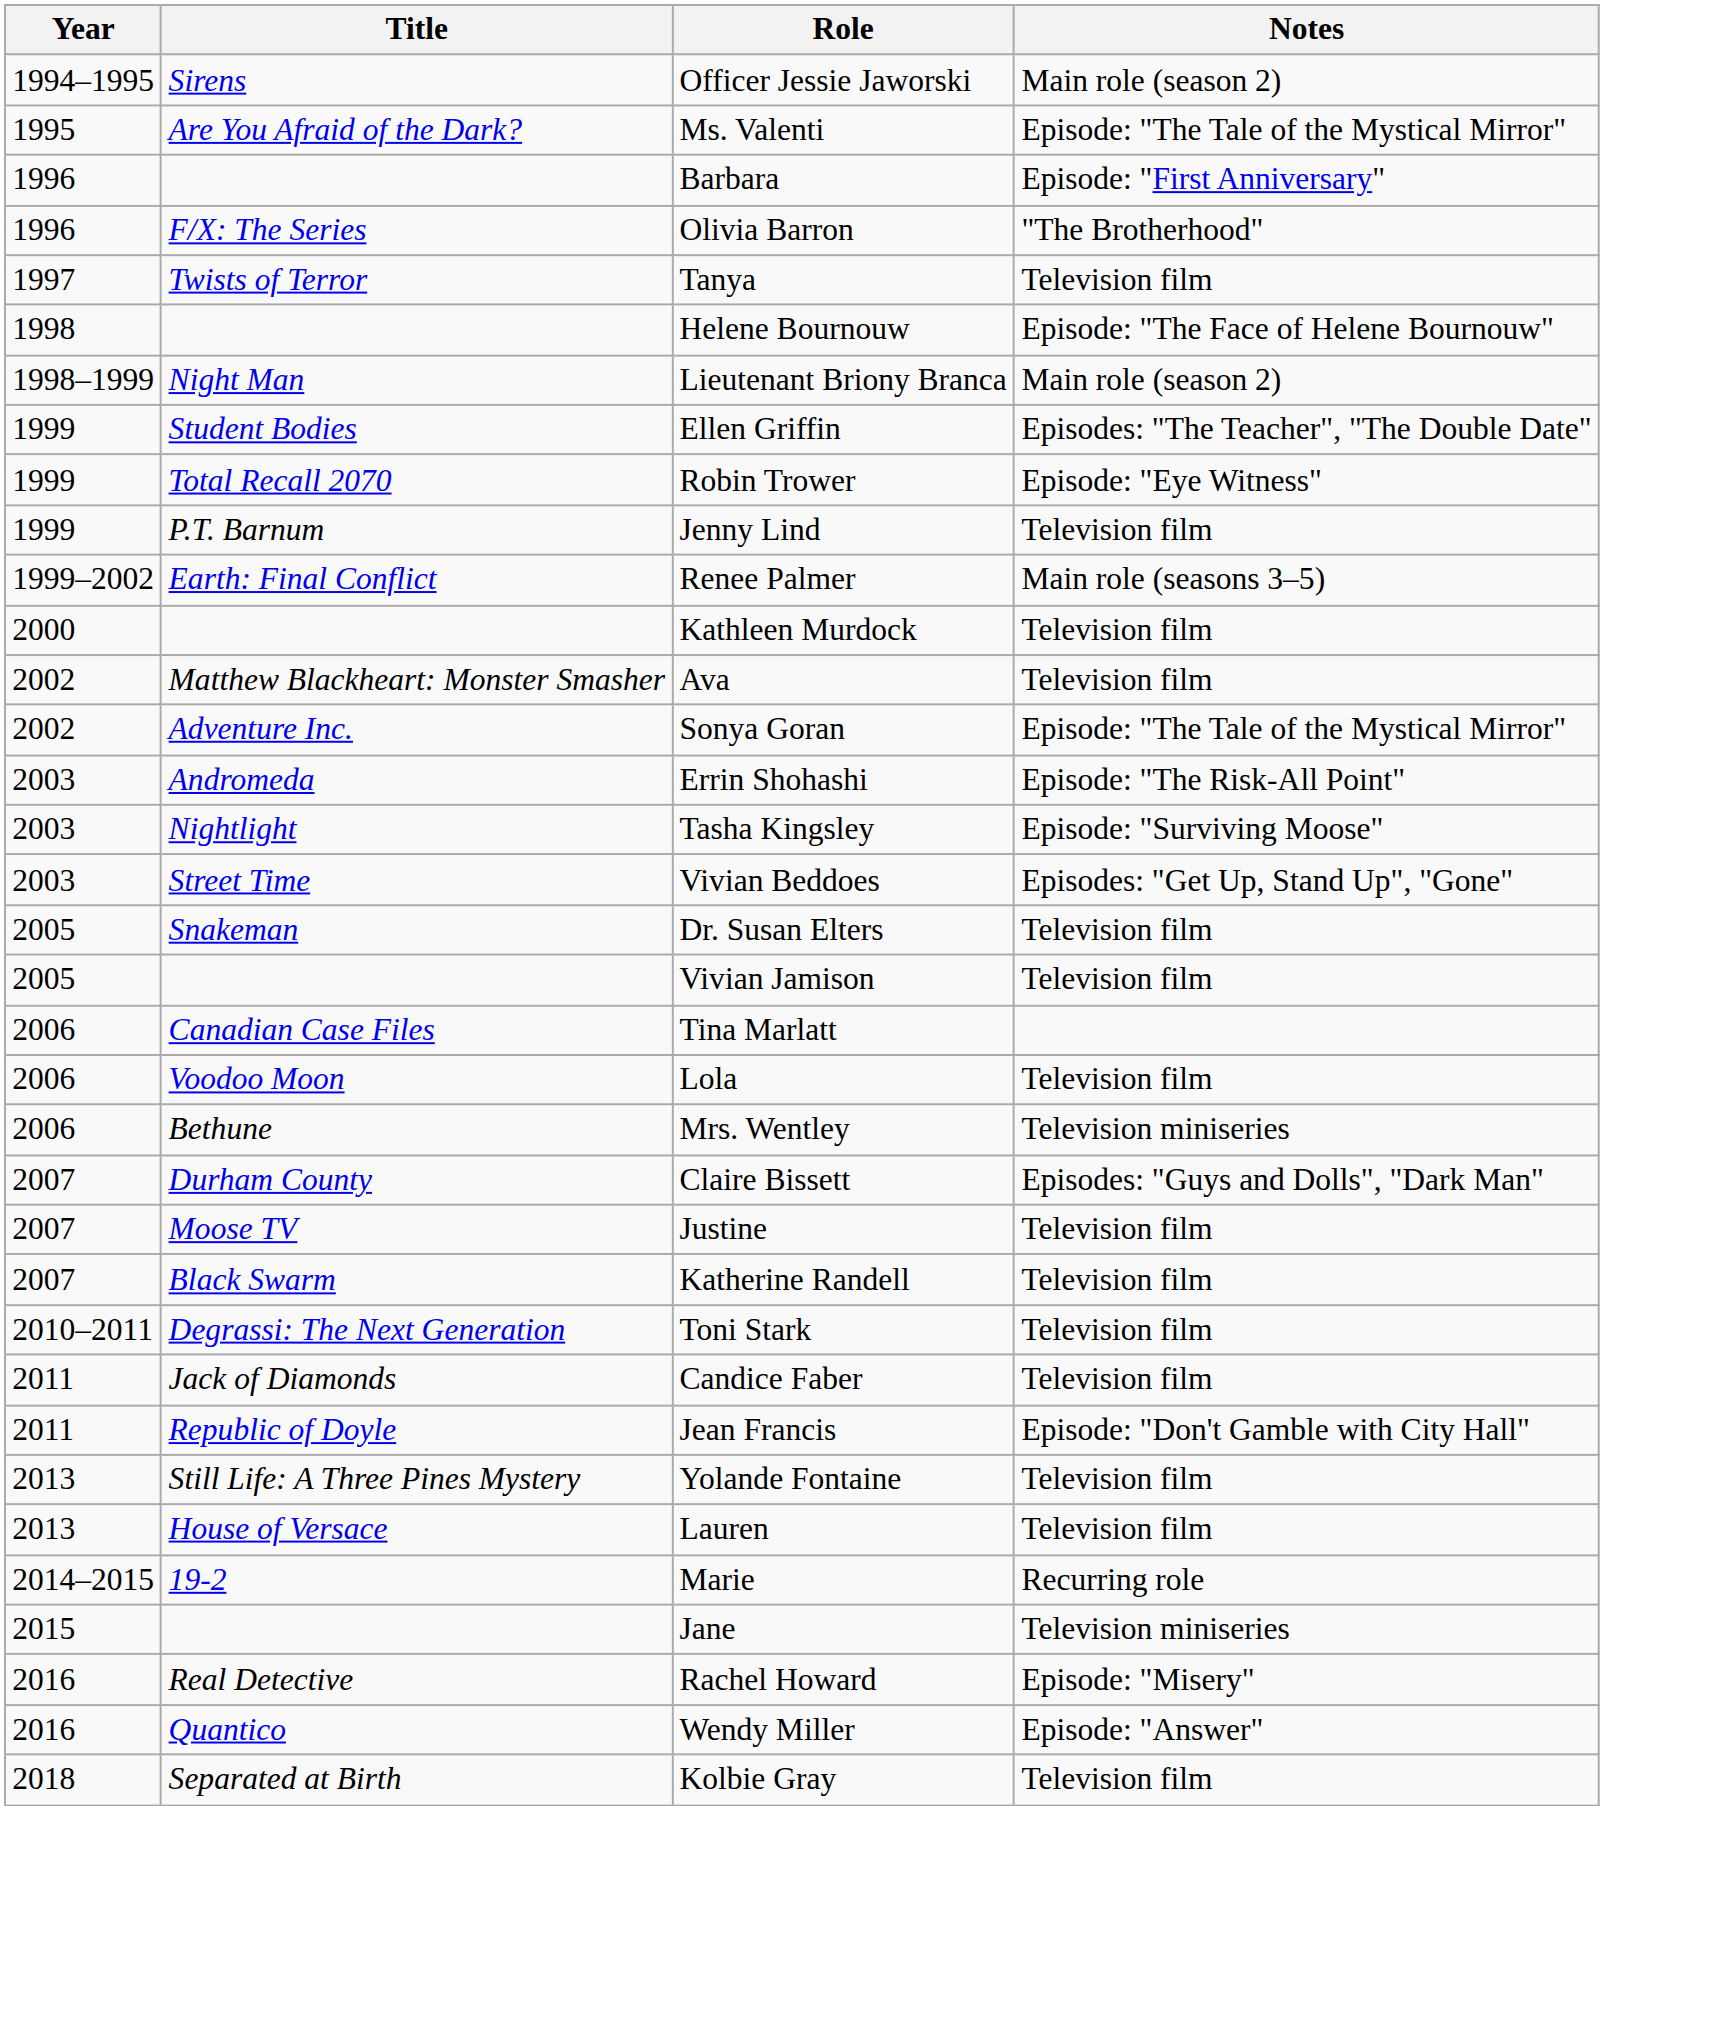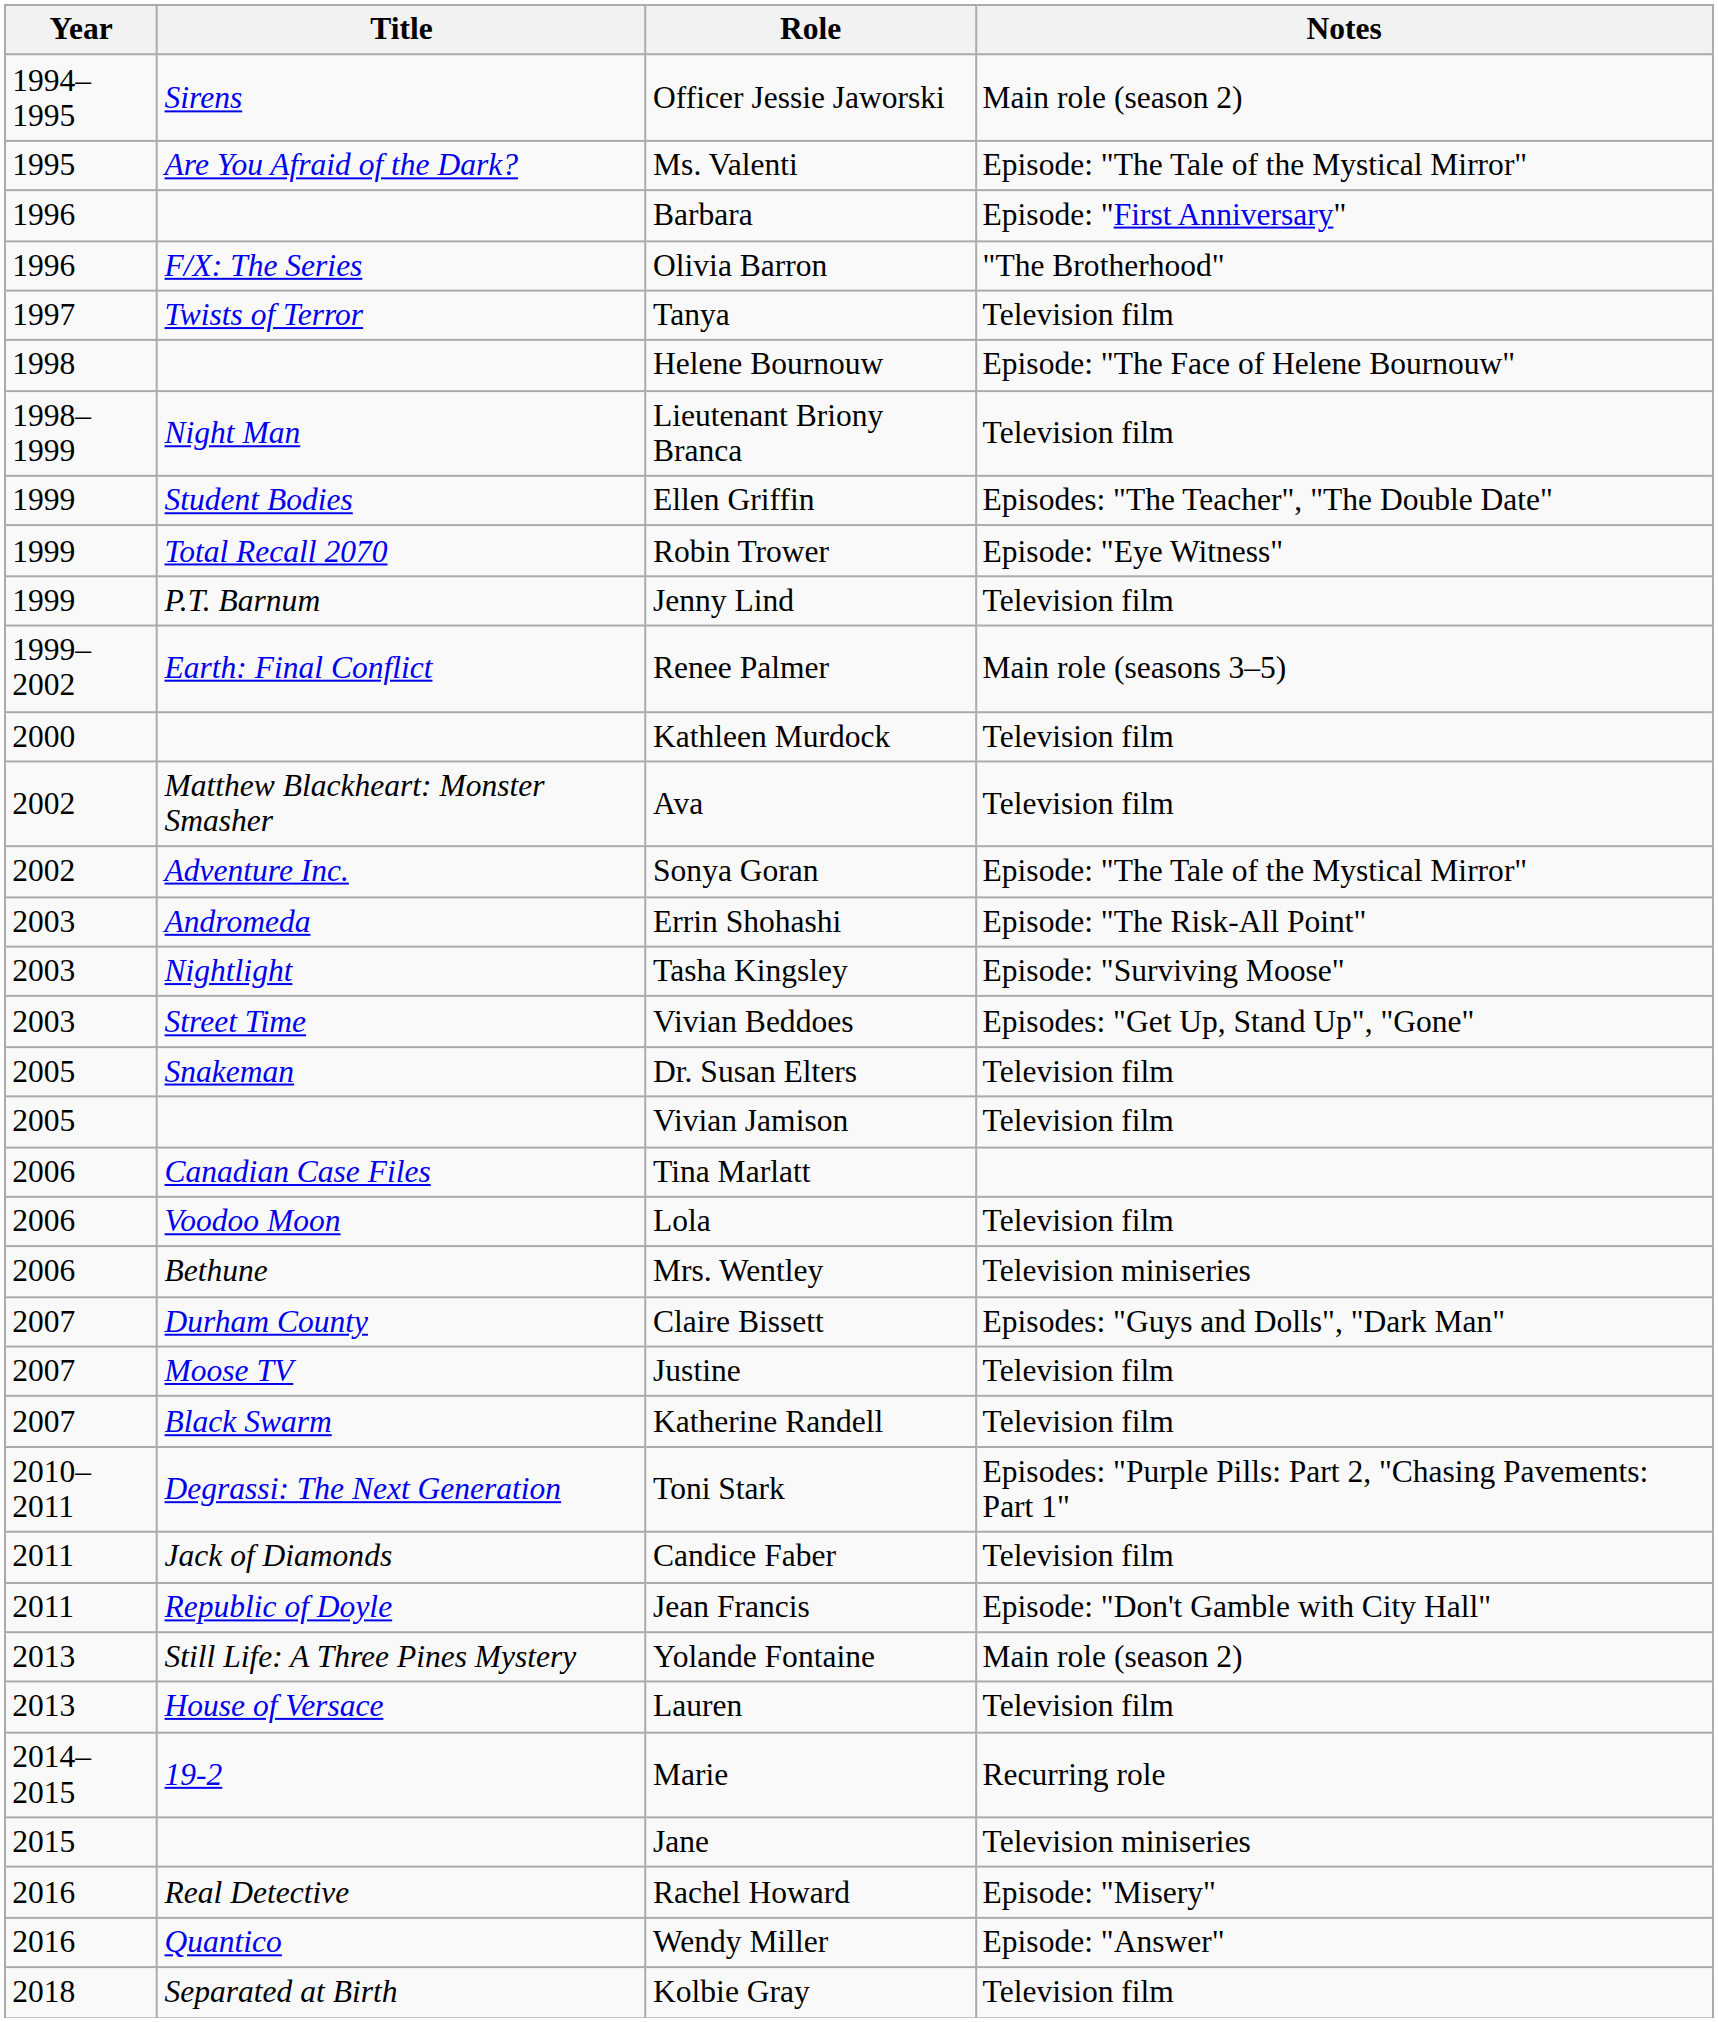Lieutenant Briony Branca | Notes: Main role (season 2) -> Television film
Toni Stark | Notes: Television film -> Episodes: "Purple Pills: Part 2, "Chasing Pavements: Part 1"
Yolande Fontaine | Notes: Television film -> Main role (season 2)
